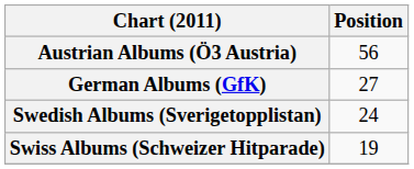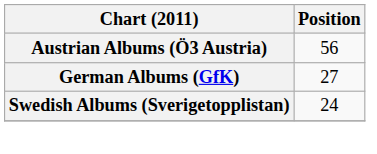- row: Swiss Albums (Schweizer Hitparade) | 19
